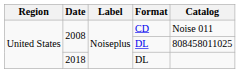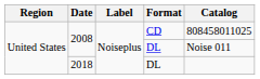2008 / CD | Catalog: Noise 011 -> 808458011025
2008 / DL | Catalog: 808458011025 -> Noise 011
